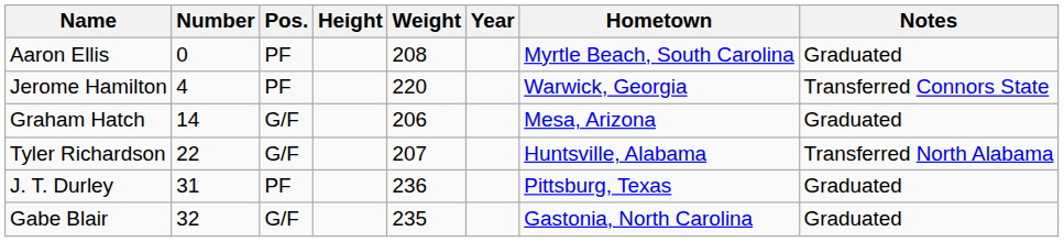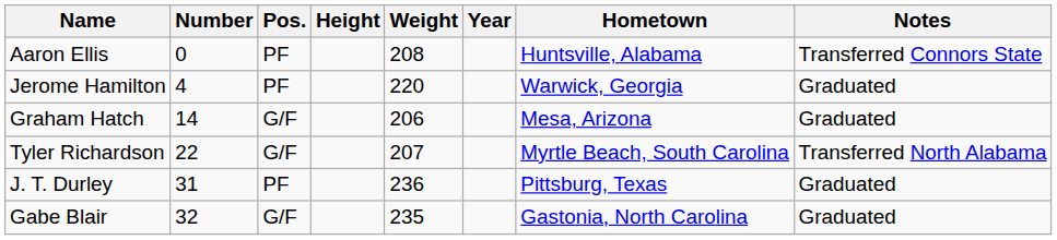Aaron Ellis | Hometown: Myrtle Beach, South Carolina -> Huntsville, Alabama
Aaron Ellis | Notes: Graduated -> Transferred Connors State
Jerome Hamilton | Notes: Transferred Connors State -> Graduated
Tyler Richardson | Hometown: Huntsville, Alabama -> Myrtle Beach, South Carolina
